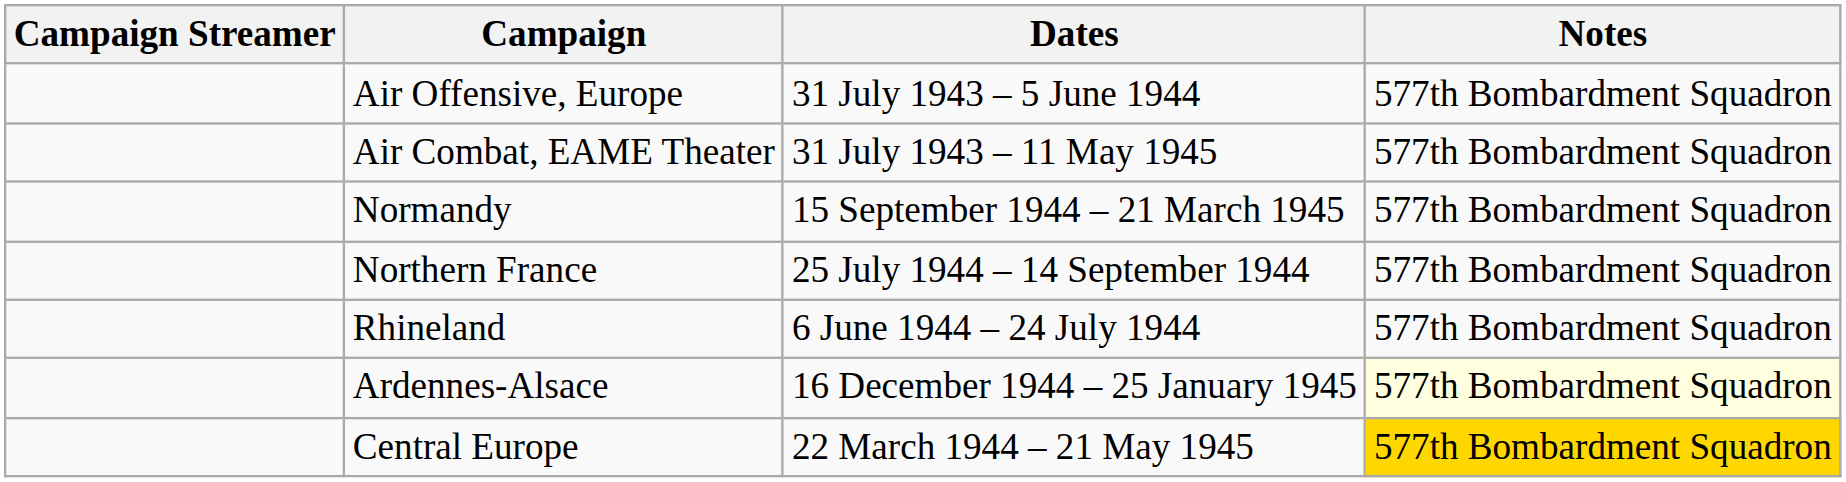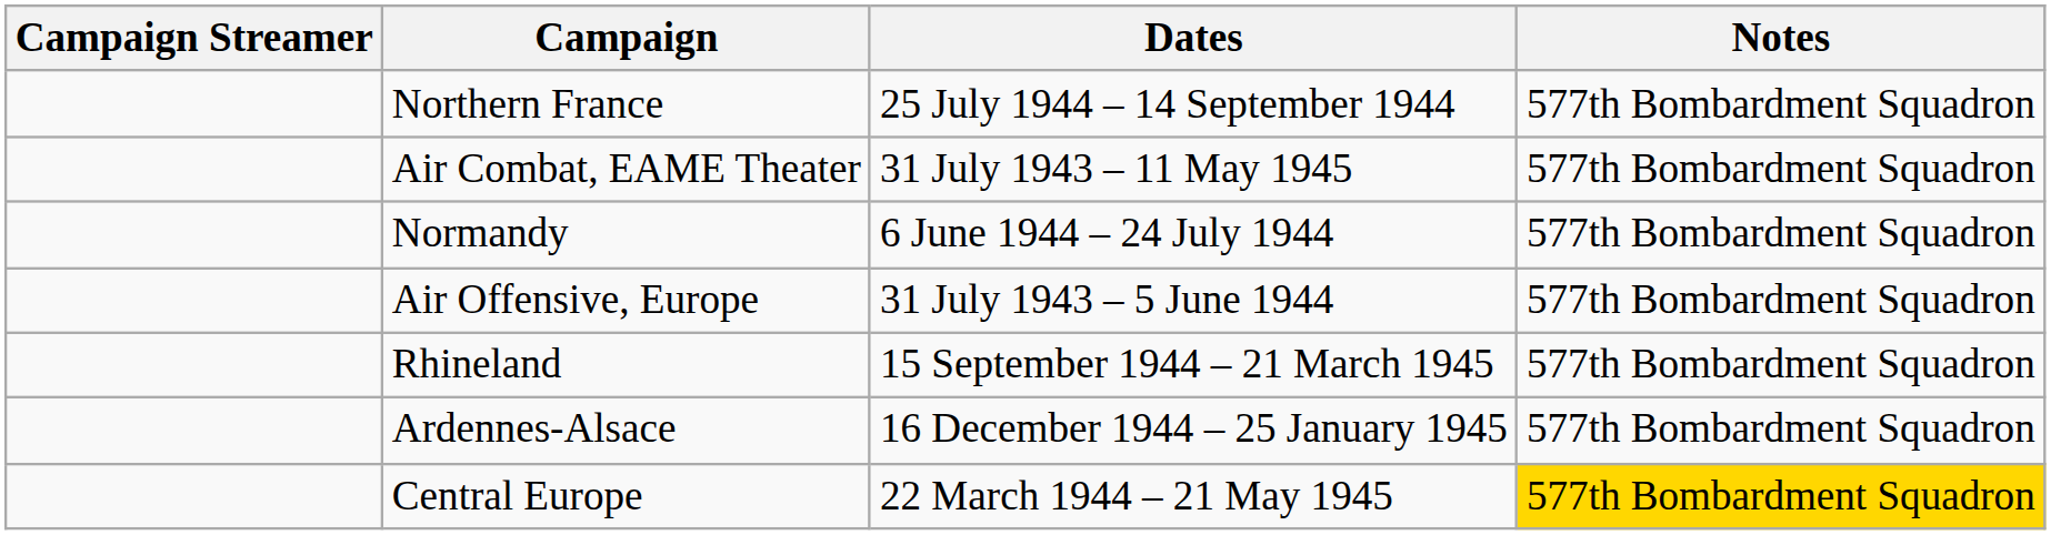rows swapped: Air Offensive, Europe <-> Northern France
Normandy | Dates: 15 September 1944 – 21 March 1945 -> 6 June 1944 – 24 July 1944
Rhineland | Dates: 6 June 1944 – 24 July 1944 -> 15 September 1944 – 21 March 1945
Ardennes-Alsace | Notes: lightyellow background -> no background
